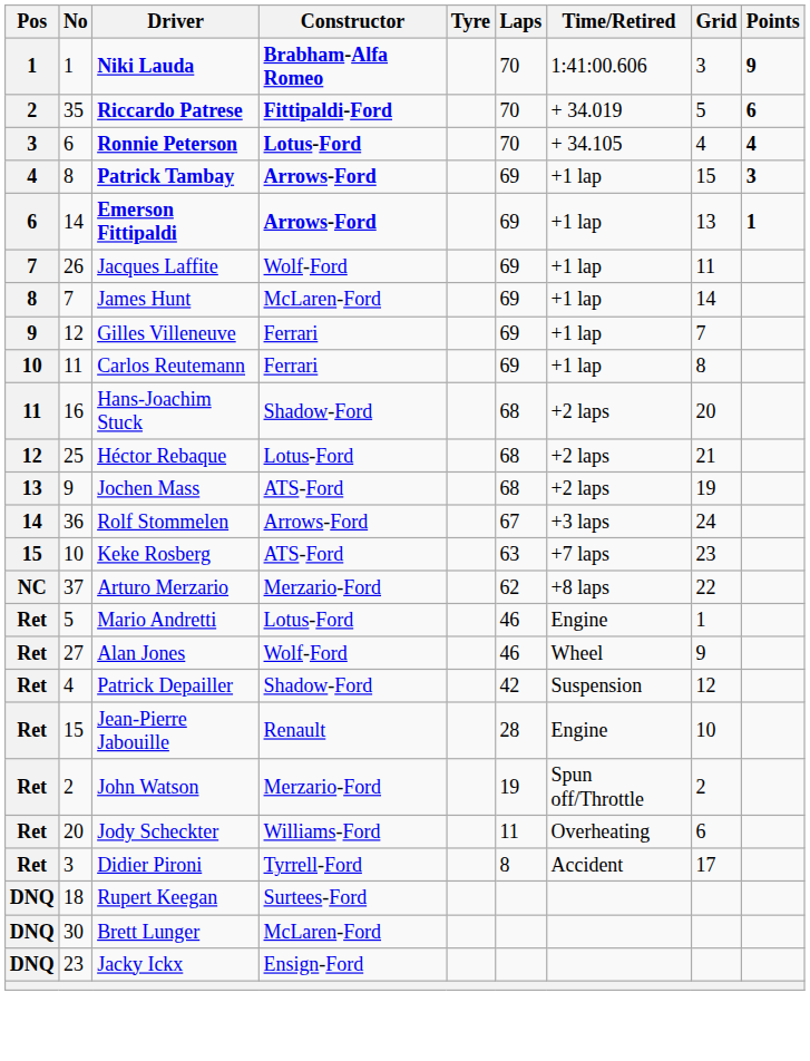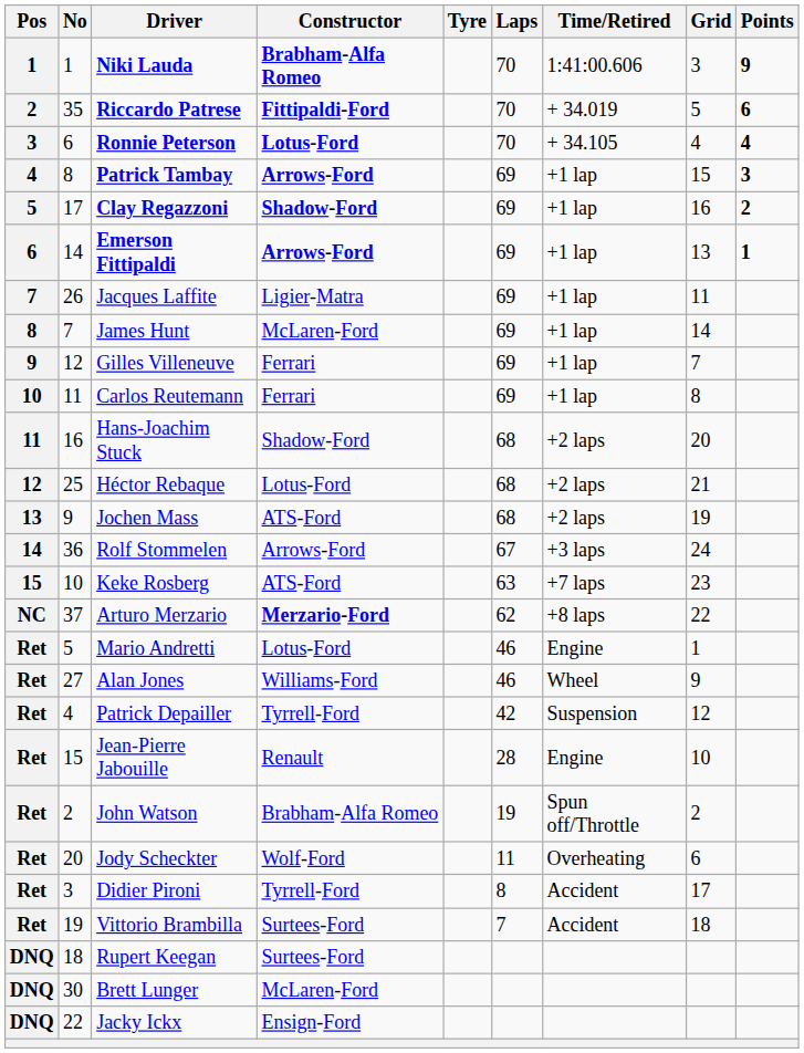+ row: 5 | 17 | Clay Regazzoni | Shadow-Ford | 69 | +1 lap | 16 | 2
Jacques Laffite | Constructor: Wolf-Ford -> Ligier-Matra
Arturo Merzario | Constructor: normal -> bold
Alan Jones | Constructor: Wolf-Ford -> Williams-Ford
Patrick Depailler | Constructor: Shadow-Ford -> Tyrrell-Ford
John Watson | Constructor: Merzario-Ford -> Brabham-Alfa Romeo
Jody Scheckter | Constructor: Williams-Ford -> Wolf-Ford
+ row: Ret | 19 | Vittorio Brambilla | Surtees-Ford | 7 | Accident | 18
Jacky Ickx | No: 23 -> 22
